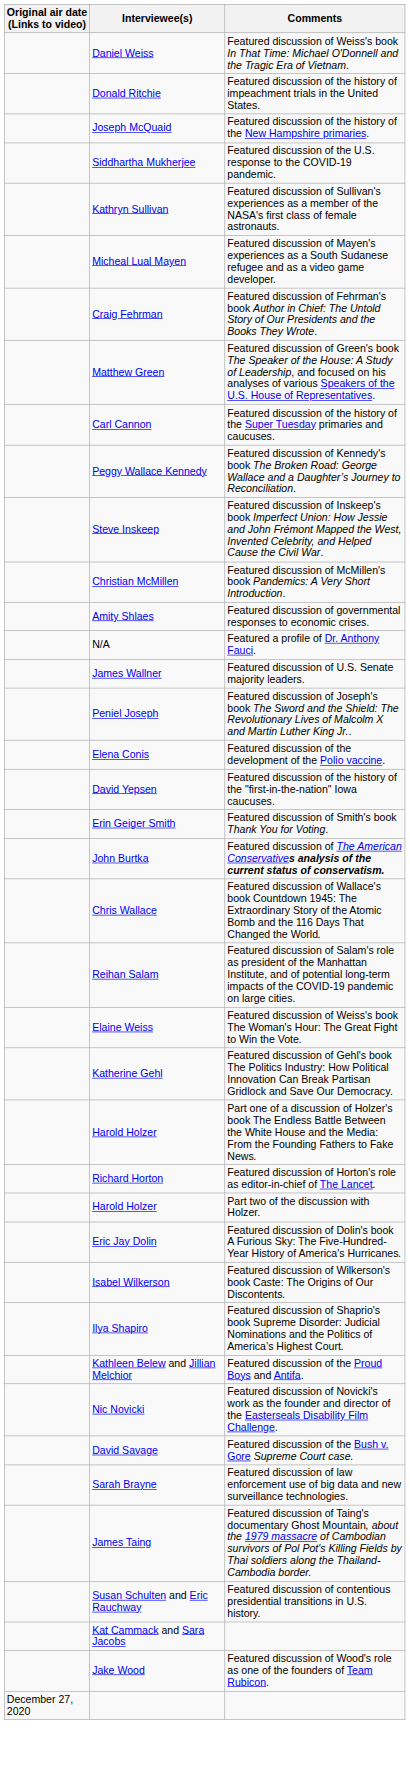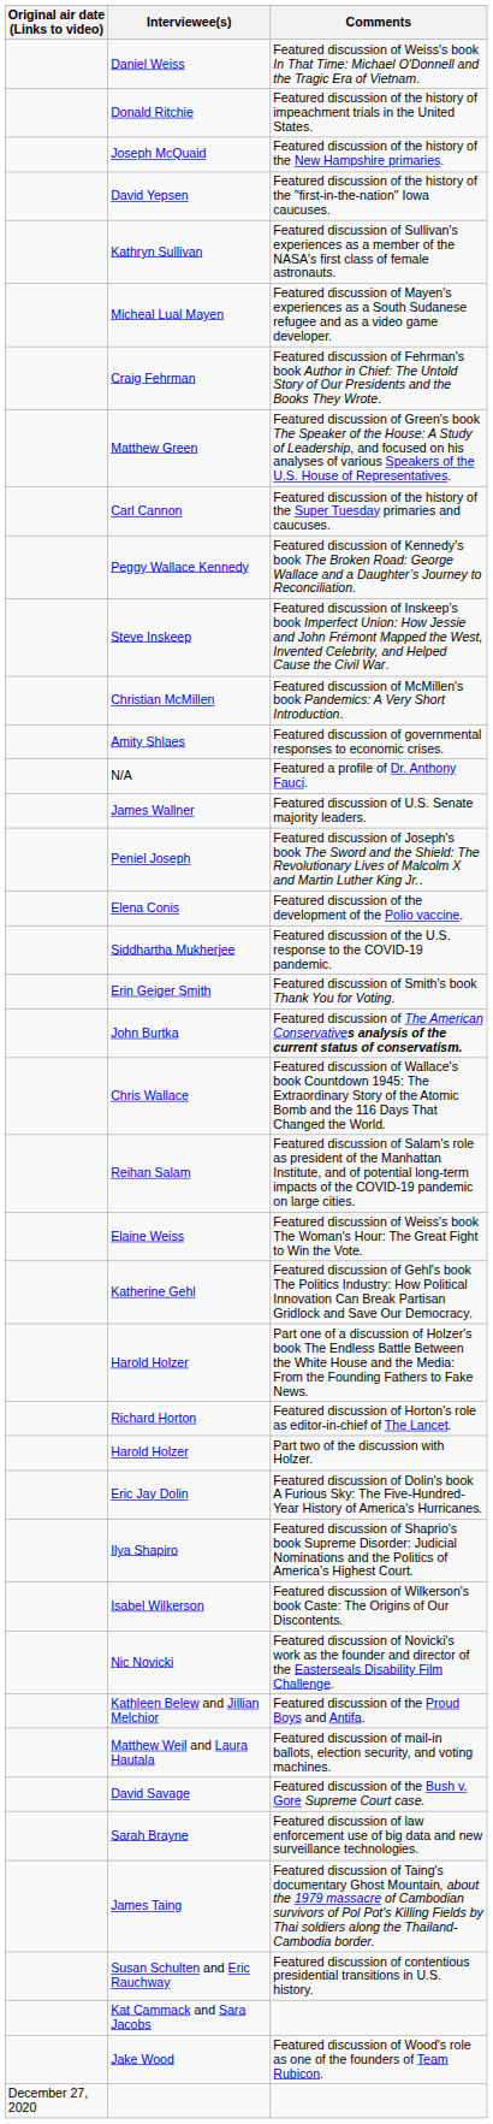rows swapped: David Yepsen <-> Siddhartha Mukherjee
rows swapped: Ilya Shapiro <-> Isabel Wilkerson
rows swapped: Nic Novicki <-> Kathleen Belew and Jillian Melchior
+ row: Matthew Weil and Laura Hautala | Featured discussion of mail-in ballots, election security, and voting machines.
